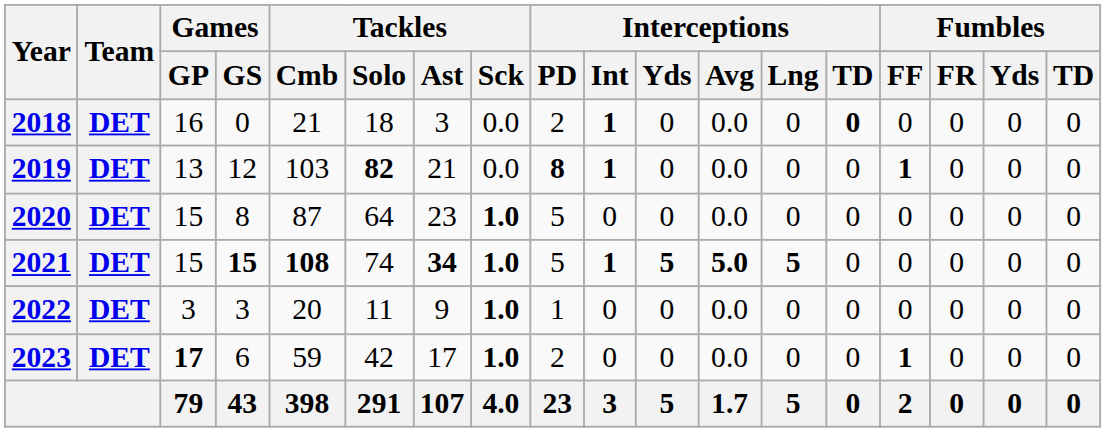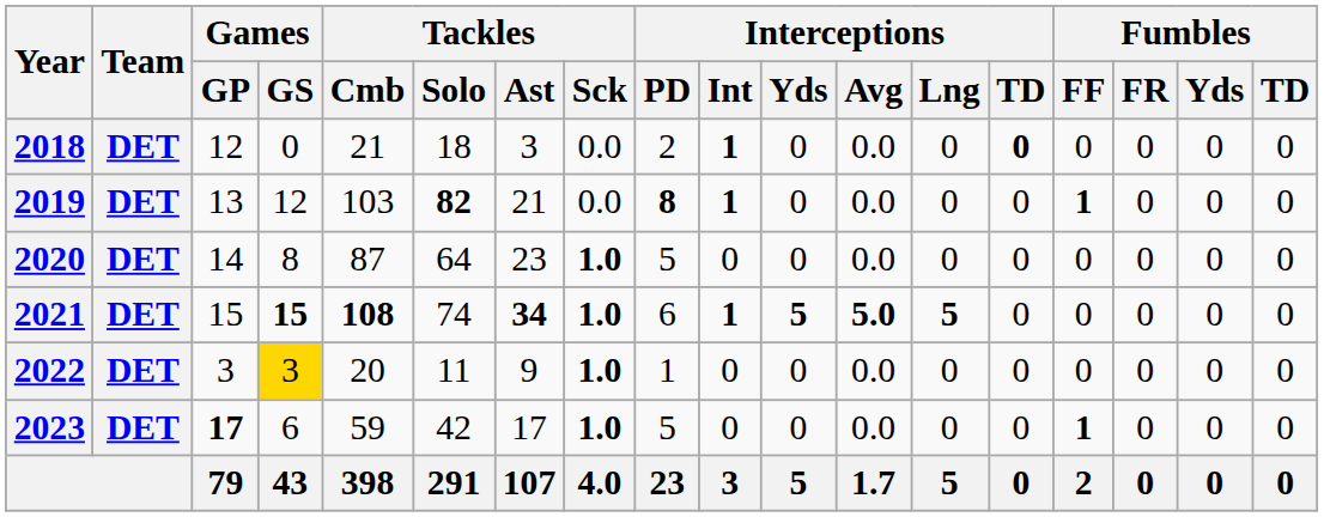2018 | Games / GP: 16 -> 12
2020 | Games / GP: 15 -> 14
2021 | Interceptions / PD: 5 -> 6
2022 | Games / GS: no background -> gold background
2023 | Interceptions / PD: 2 -> 5
